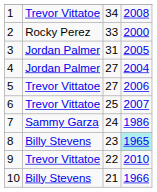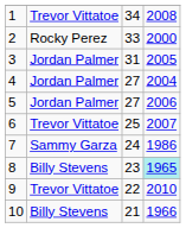5 | column 2: Trevor Vittatoe -> Jordan Palmer
